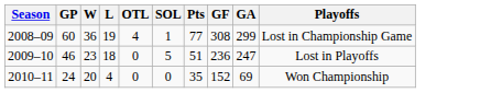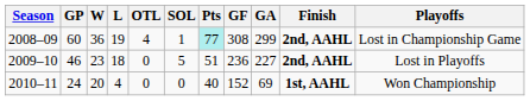+ column: Finish | 2nd, AAHL | 2nd, AAHL | 1st, AAHL
2008–09 | Pts: no background -> paleturquoise background
2009–10 | GA: 247 -> 227
2010–11 | Pts: 35 -> 40
